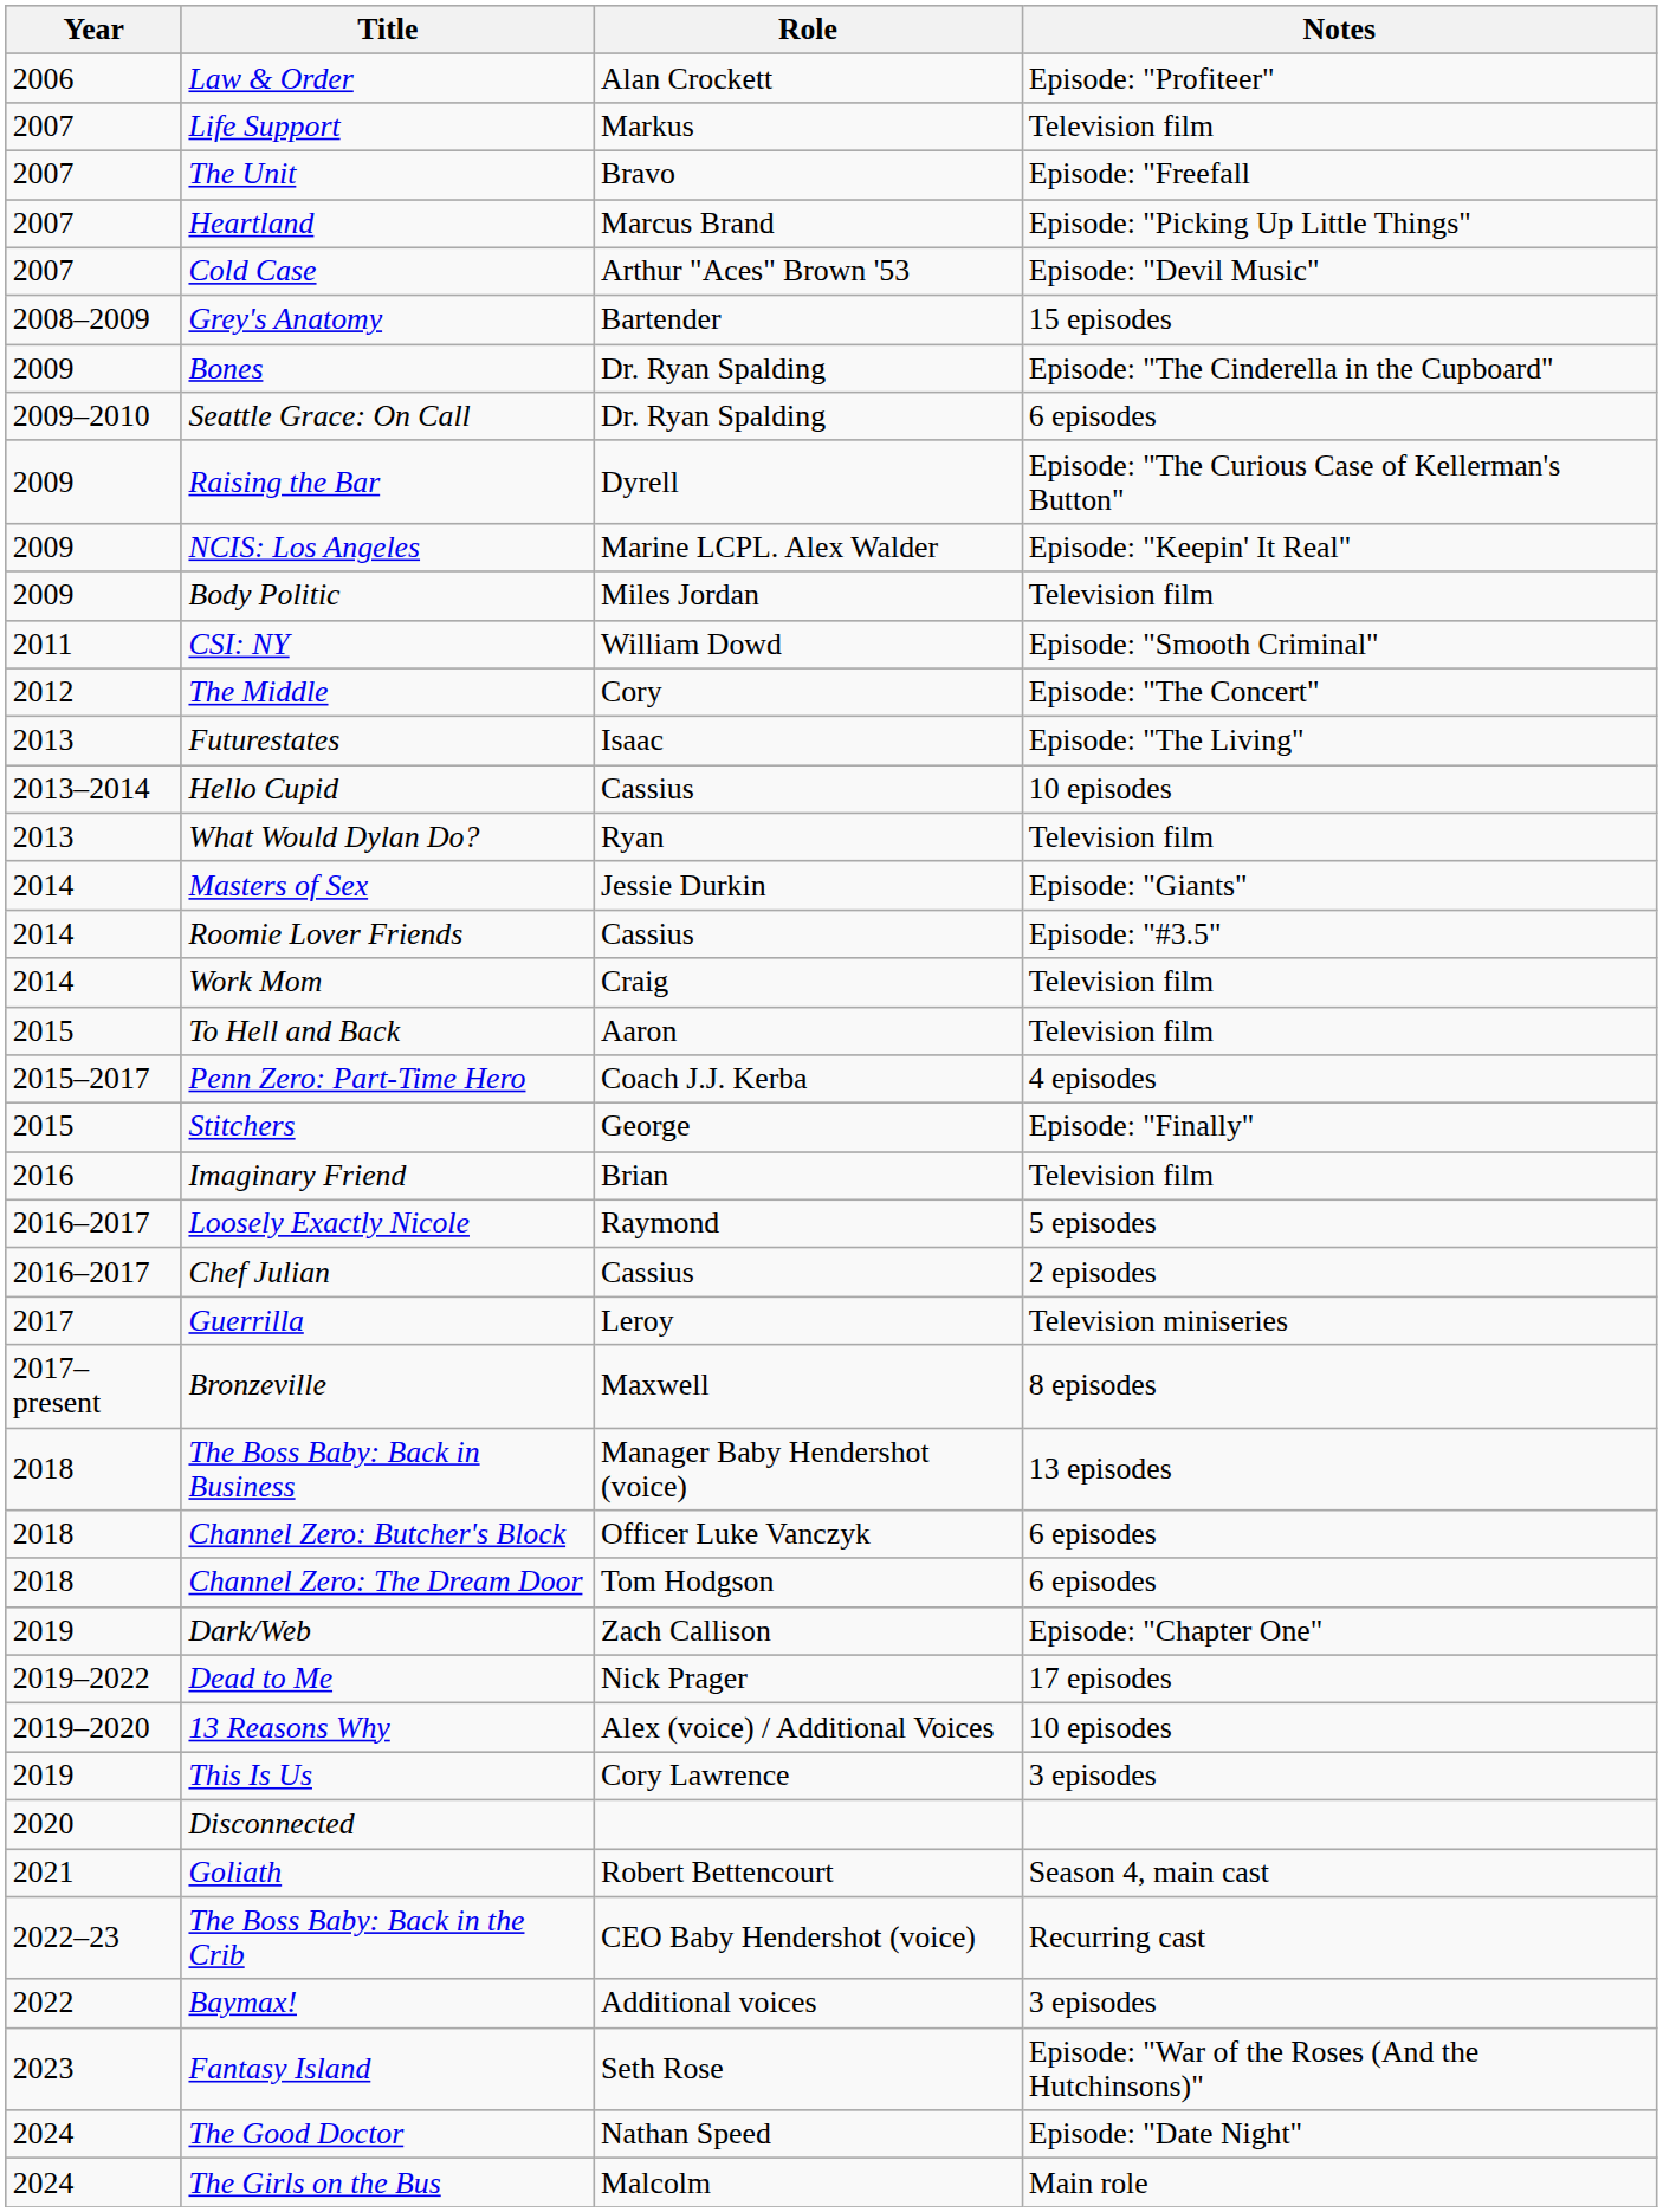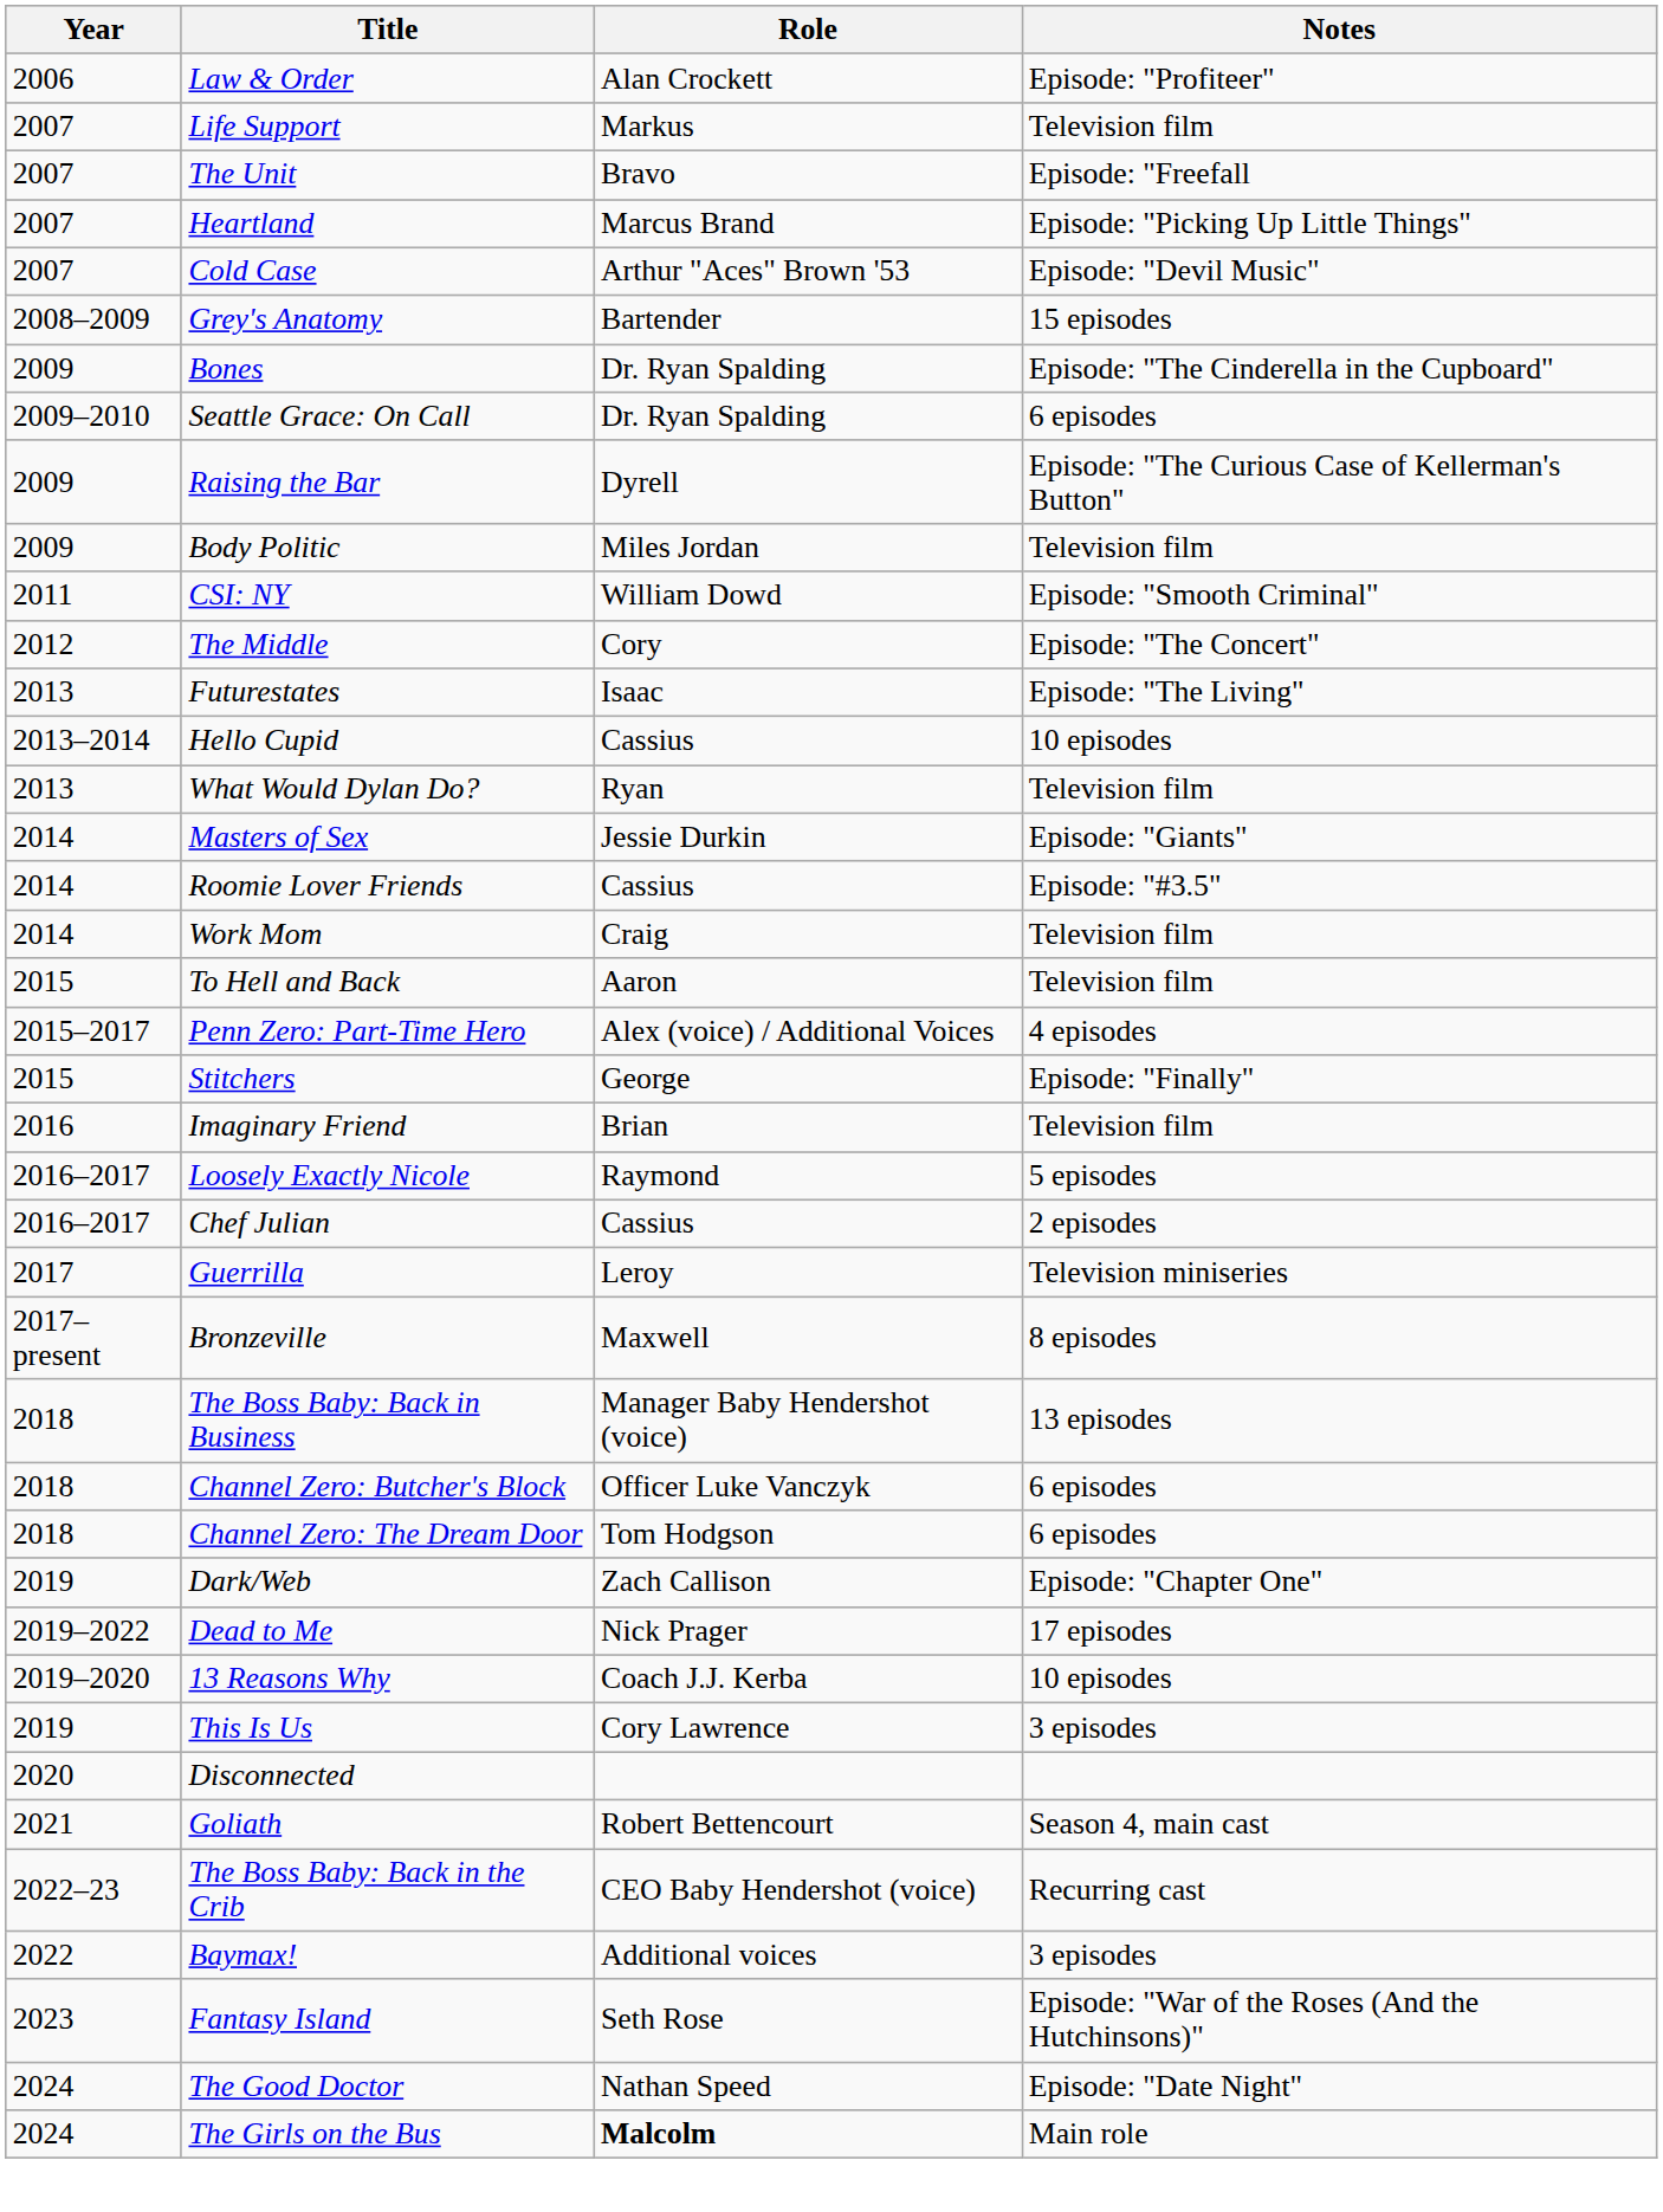- row: 2009 | NCIS: Los Angeles | Marine LCPL. Alex Walder | Episode: "Keepin' It Real"
Penn Zero: Part-Time Hero | Role: Coach J.J. Kerba -> Alex (voice) / Additional Voices
13 Reasons Why | Role: Alex (voice) / Additional Voices -> Coach J.J. Kerba
The Girls on the Bus | Role: normal -> bold
